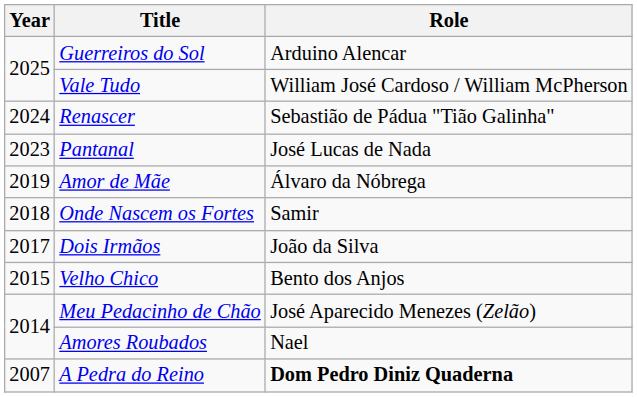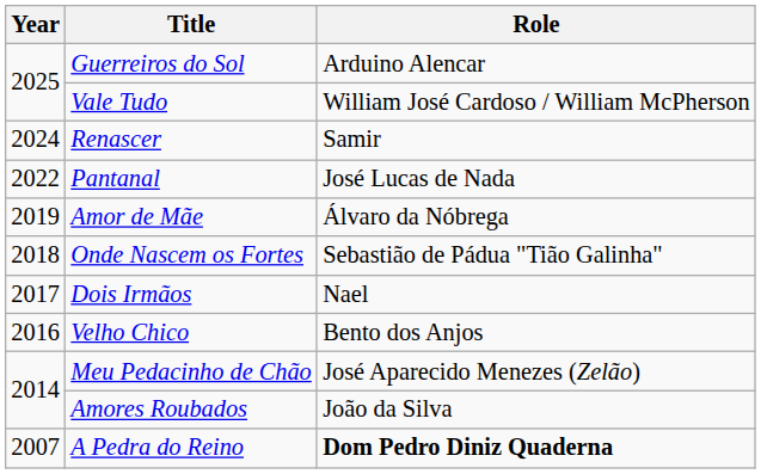Renascer | Role: Sebastião de Pádua "Tião Galinha" -> Samir
Pantanal | Year: 2023 -> 2022
Onde Nascem os Fortes | Role: Samir -> Sebastião de Pádua "Tião Galinha"
Dois Irmãos | Role: João da Silva -> Nael
Velho Chico | Year: 2015 -> 2016
Amores Roubados | Role: Nael -> João da Silva
